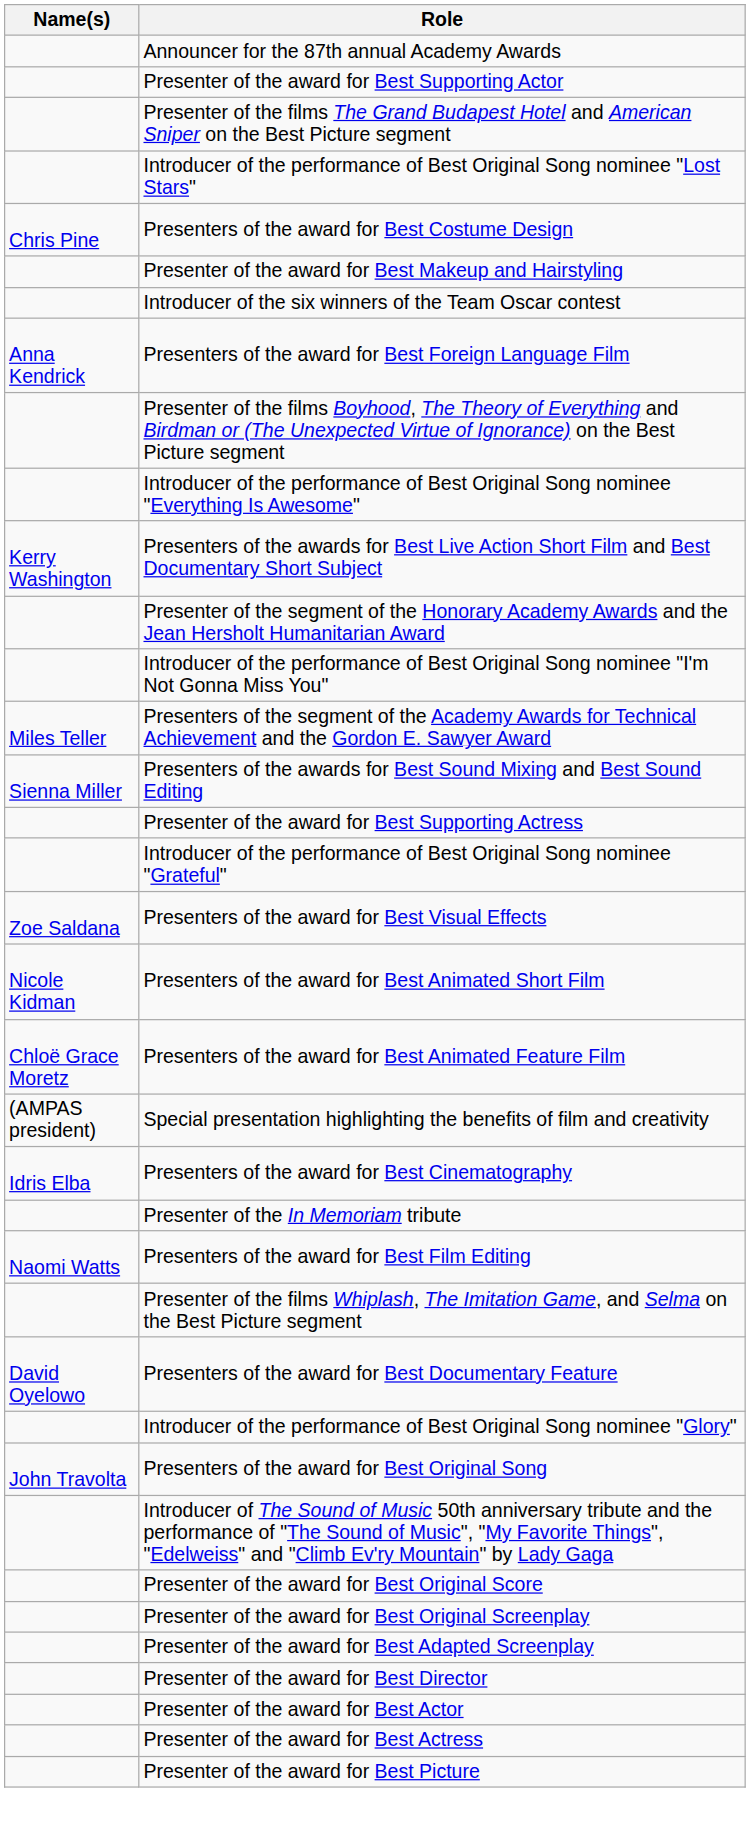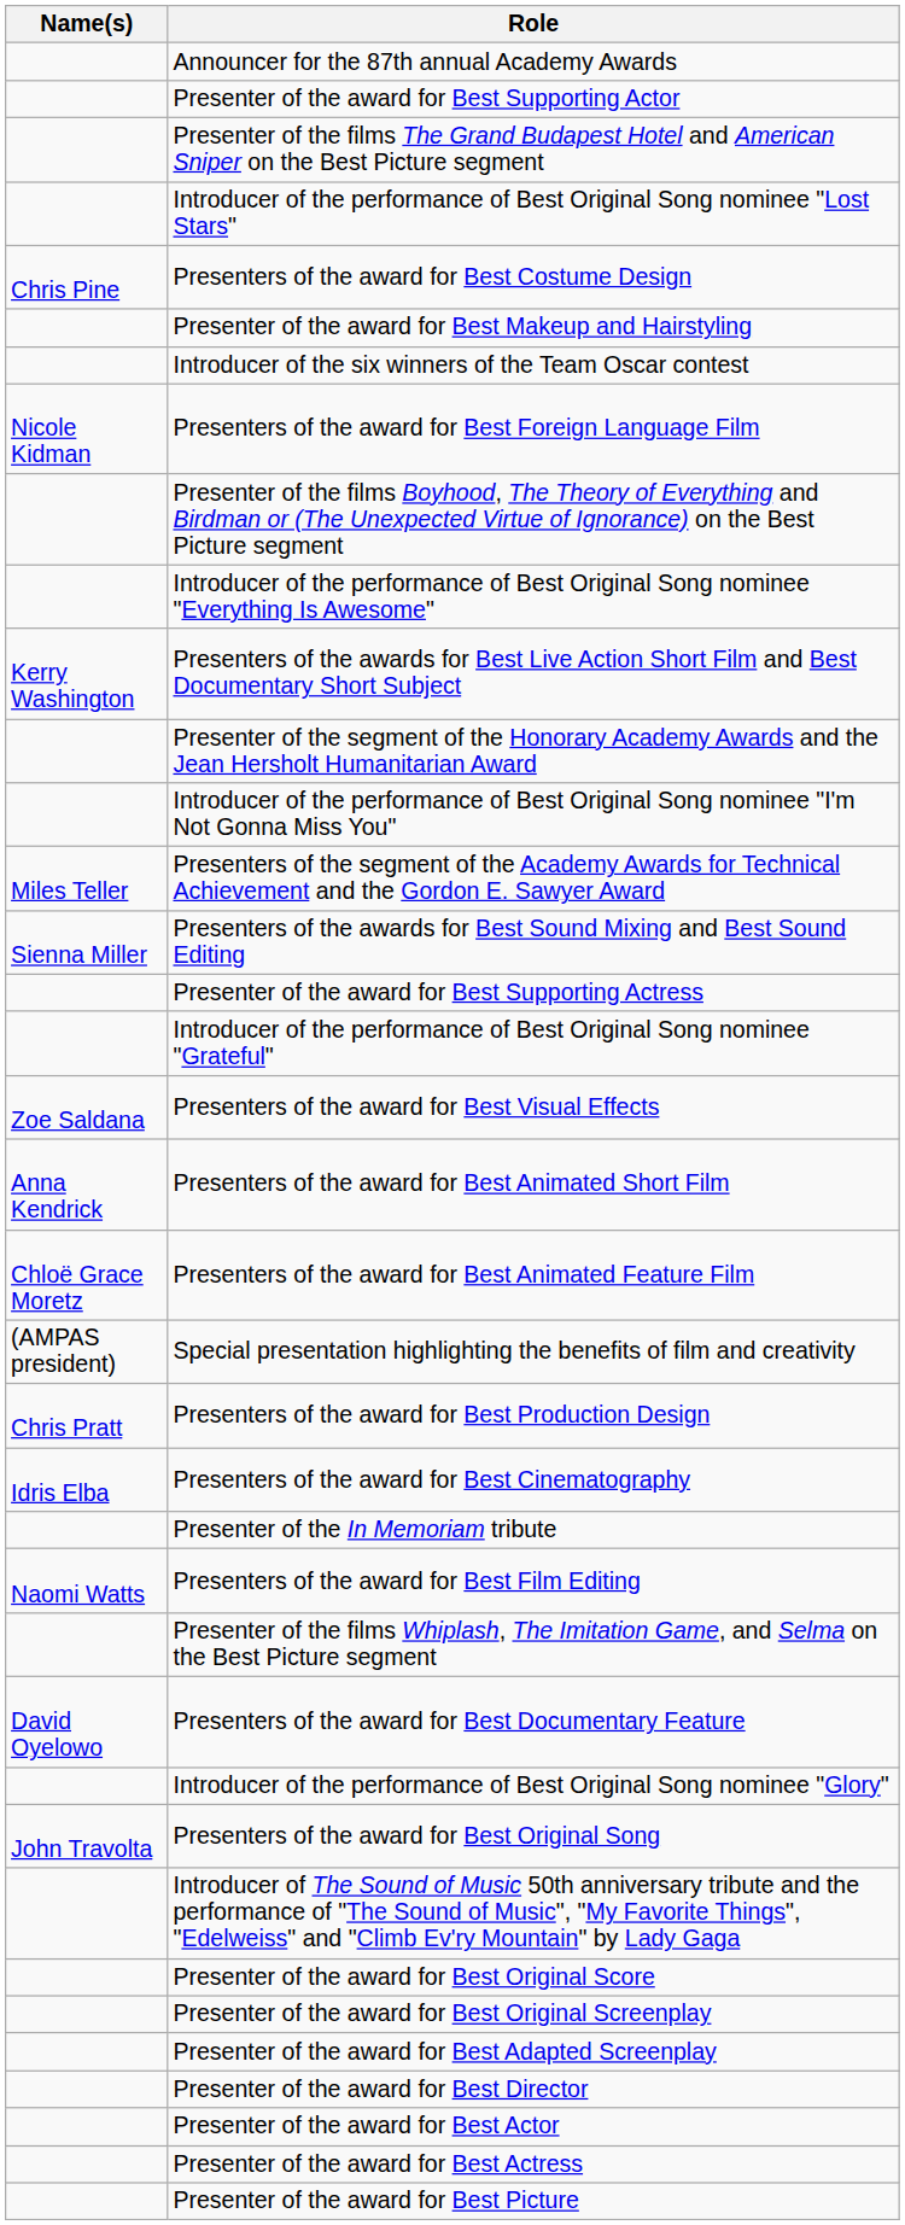Presenters of the award for Best Foreign Language Film | Name(s): Anna Kendrick -> Nicole Kidman
Presenters of the award for Best Animated Short Film | Name(s): Nicole Kidman -> Anna Kendrick
+ row: Chris Pratt | Presenters of the award for Best Production Design
